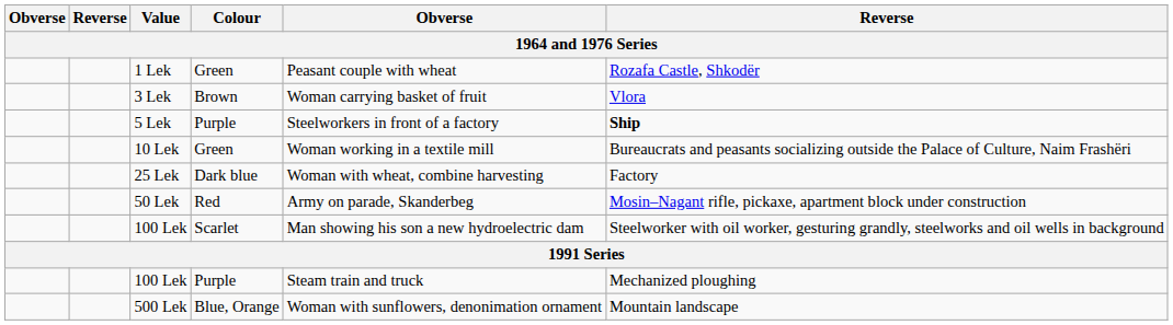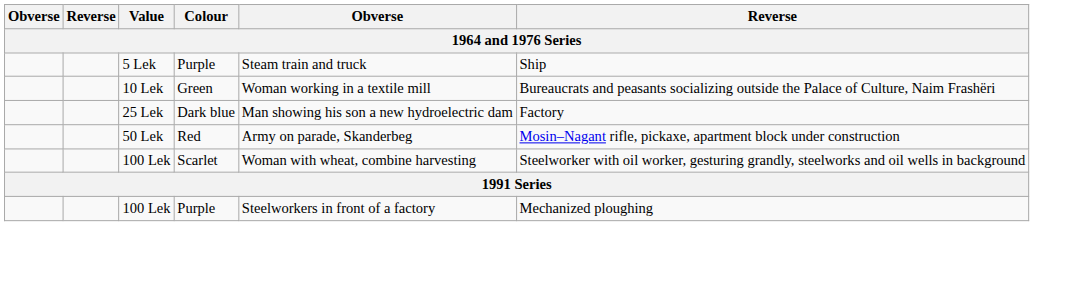- row: 1 Lek | Green | Peasant couple with wheat | Rozafa Castle, Shkodër
- row: 3 Lek | Brown | Woman carrying basket of fruit | Vlora
5 Lek | column 5: Steelworkers in front of a factory -> Steam train and truck
5 Lek | column 6: bold -> normal
25 Lek | column 5: Woman with wheat, combine harvesting -> Man showing his son a new hydroelectric dam
100 Lek / Scarlet | column 5: Man showing his son a new hydroelectric dam -> Woman with wheat, combine harvesting
100 Lek / Purple | column 5: Steam train and truck -> Steelworkers in front of a factory
- row: 500 Lek | Blue, Orange | Woman with sunflowers, denonimation ornament | Mountain landscape
